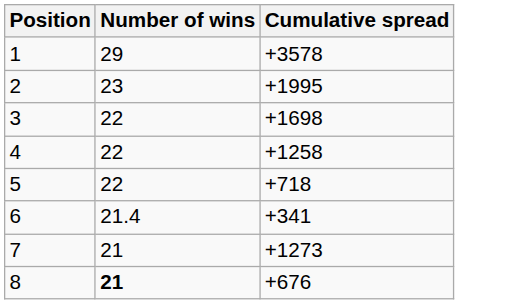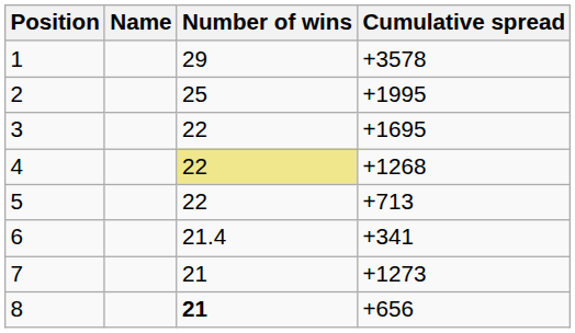+ column: Name
2 | Number of wins: 23 -> 25
3 | Cumulative spread: +1698 -> +1695
4 | Number of wins: no background -> khaki background
4 | Cumulative spread: +1258 -> +1268
5 | Cumulative spread: +718 -> +713
8 | Cumulative spread: +676 -> +656
